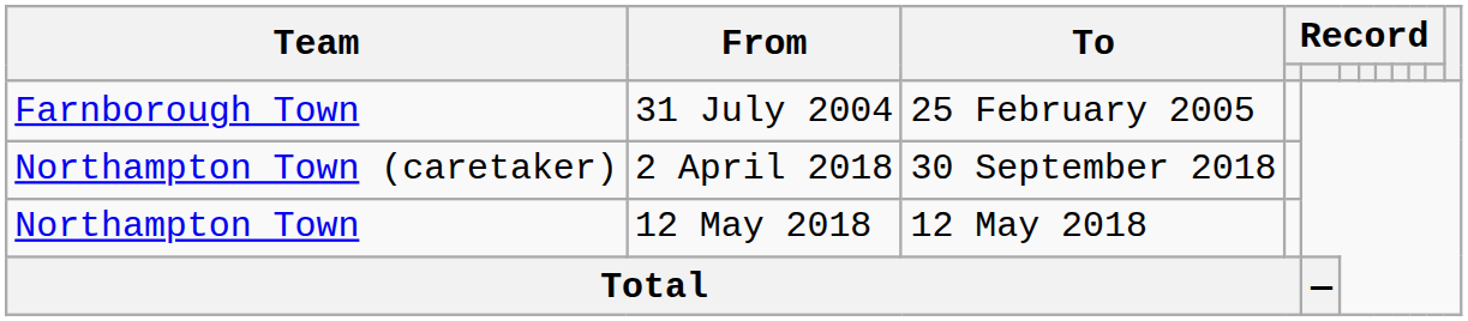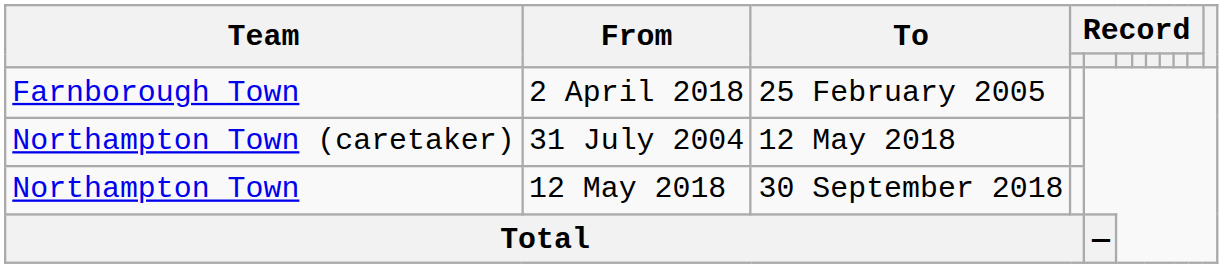Farnborough Town | From: 31 July 2004 -> 2 April 2018
Northampton Town (caretaker) | From: 2 April 2018 -> 31 July 2004
Northampton Town (caretaker) | To: 30 September 2018 -> 12 May 2018
Northampton Town | To: 12 May 2018 -> 30 September 2018
